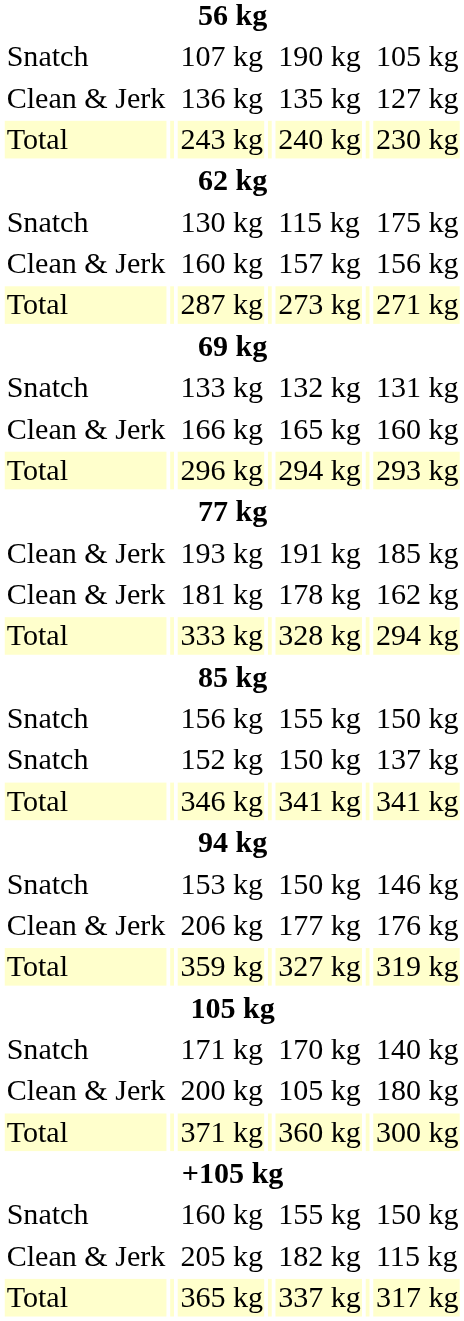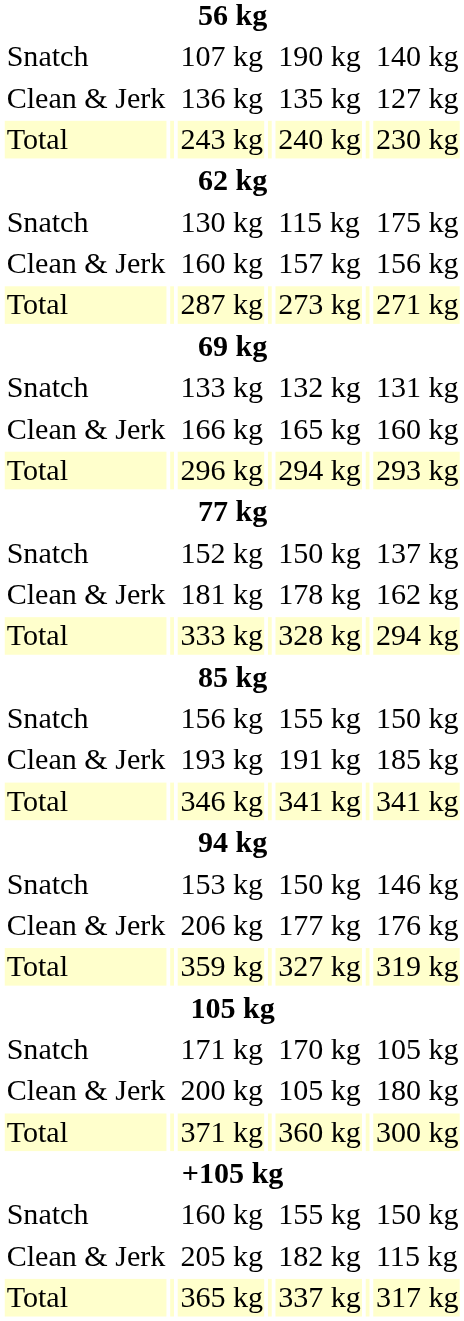107 kg | column 7: 105 kg -> 140 kg
rows swapped: 152 kg <-> 193 kg
171 kg | column 7: 140 kg -> 105 kg
